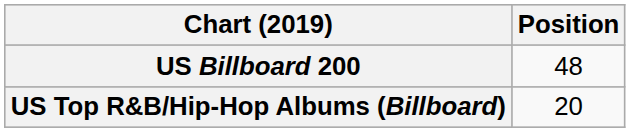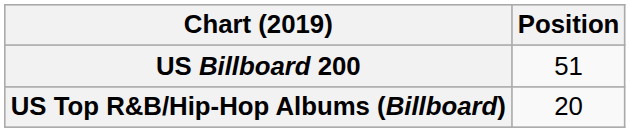US Billboard 200 | Position: 48 -> 51
